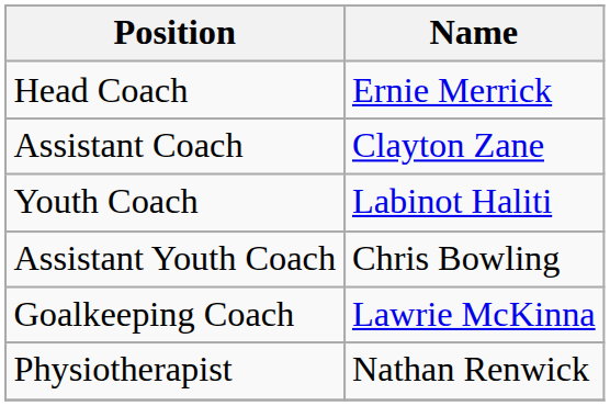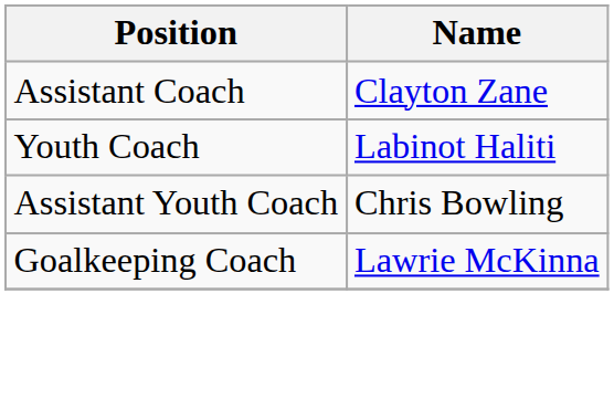- row: Head Coach | Ernie Merrick
- row: Physiotherapist | Nathan Renwick
